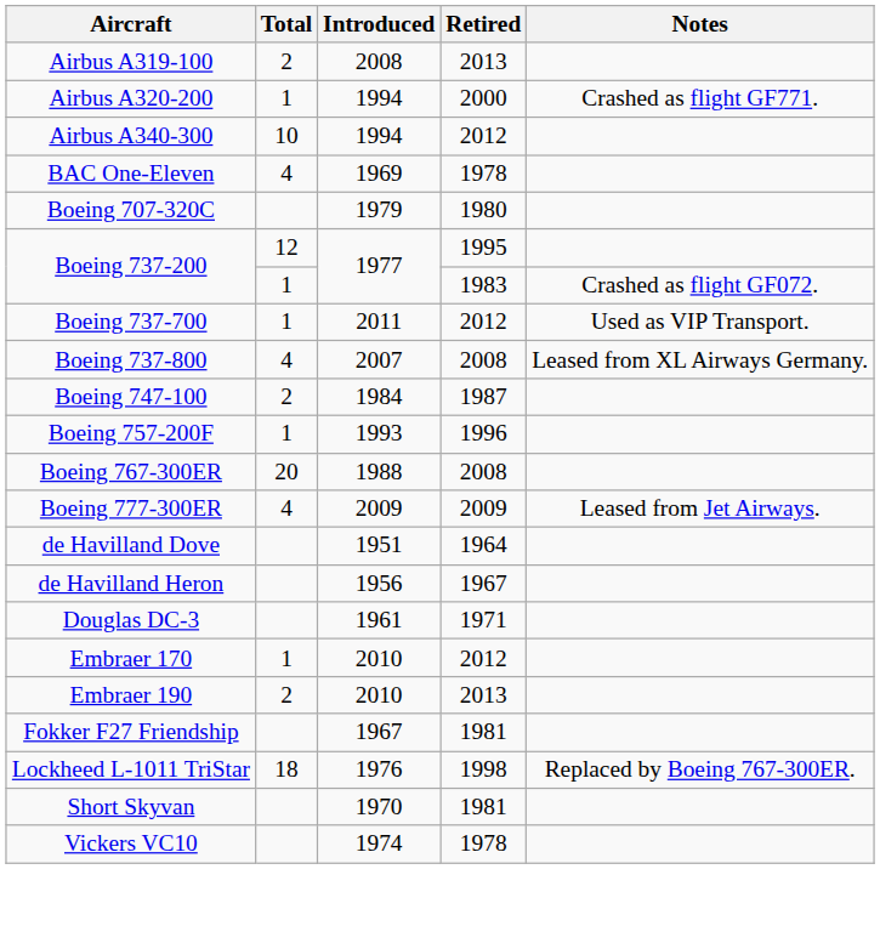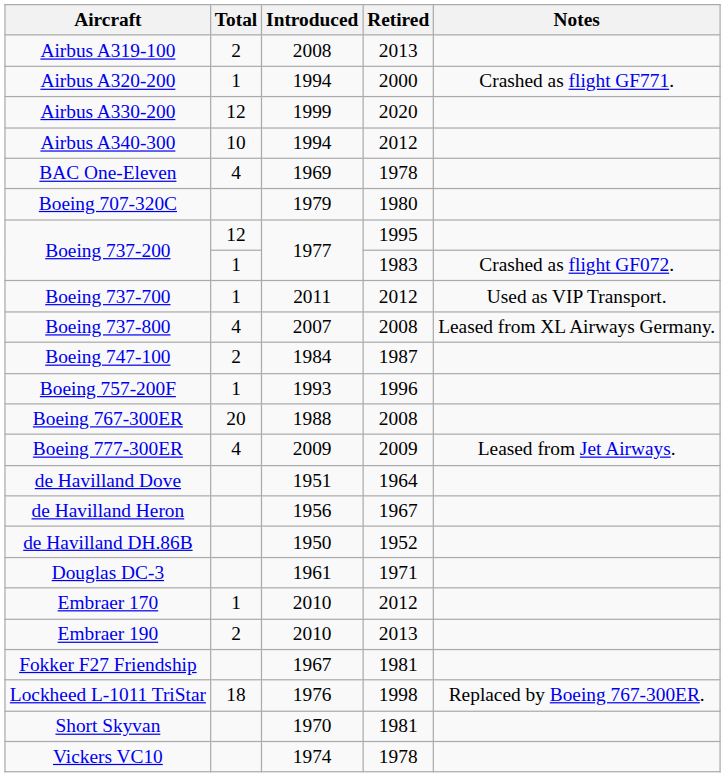+ row: Airbus A330-200 | 12 | 1999 | 2020
+ row: de Havilland DH.86B | 1950 | 1952
